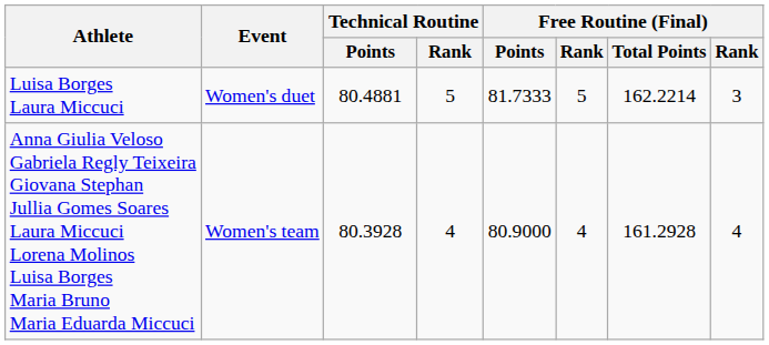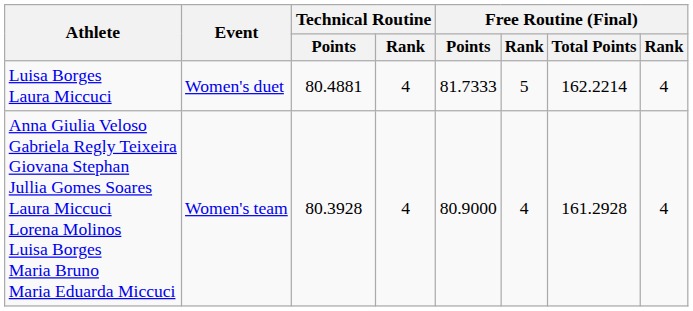Luisa Borges Laura Miccuci | Technical Routine / Rank: 5 -> 4
Luisa Borges Laura Miccuci | column 8: 3 -> 4
